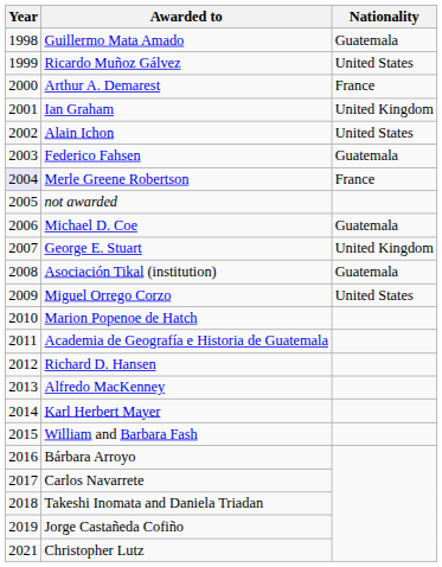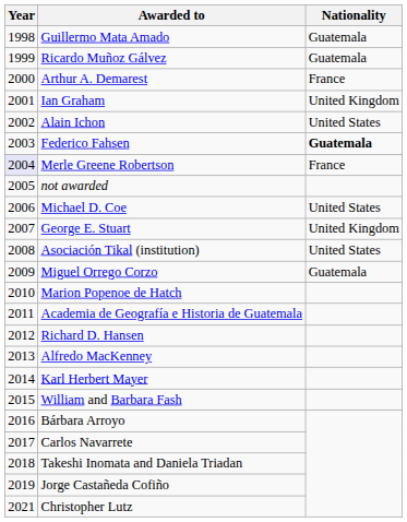Ricardo Muñoz Gálvez | Nationality: United States -> Guatemala
Federico Fahsen | Nationality: normal -> bold
Michael D. Coe | Nationality: Guatemala -> United States
Asociación Tikal (institution) | Nationality: Guatemala -> United States
Miguel Orrego Corzo | Nationality: United States -> Guatemala
